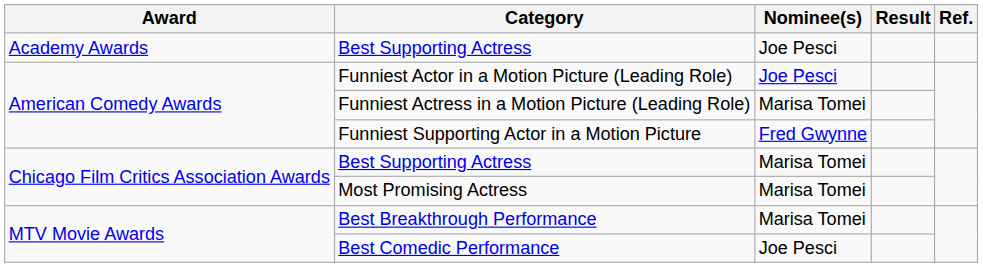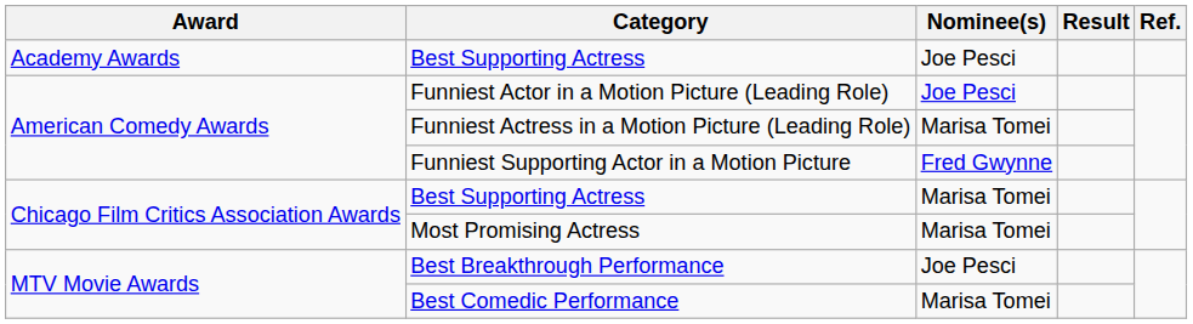Best Breakthrough Performance | Nominee(s): Marisa Tomei -> Joe Pesci
Best Comedic Performance | Nominee(s): Joe Pesci -> Marisa Tomei
